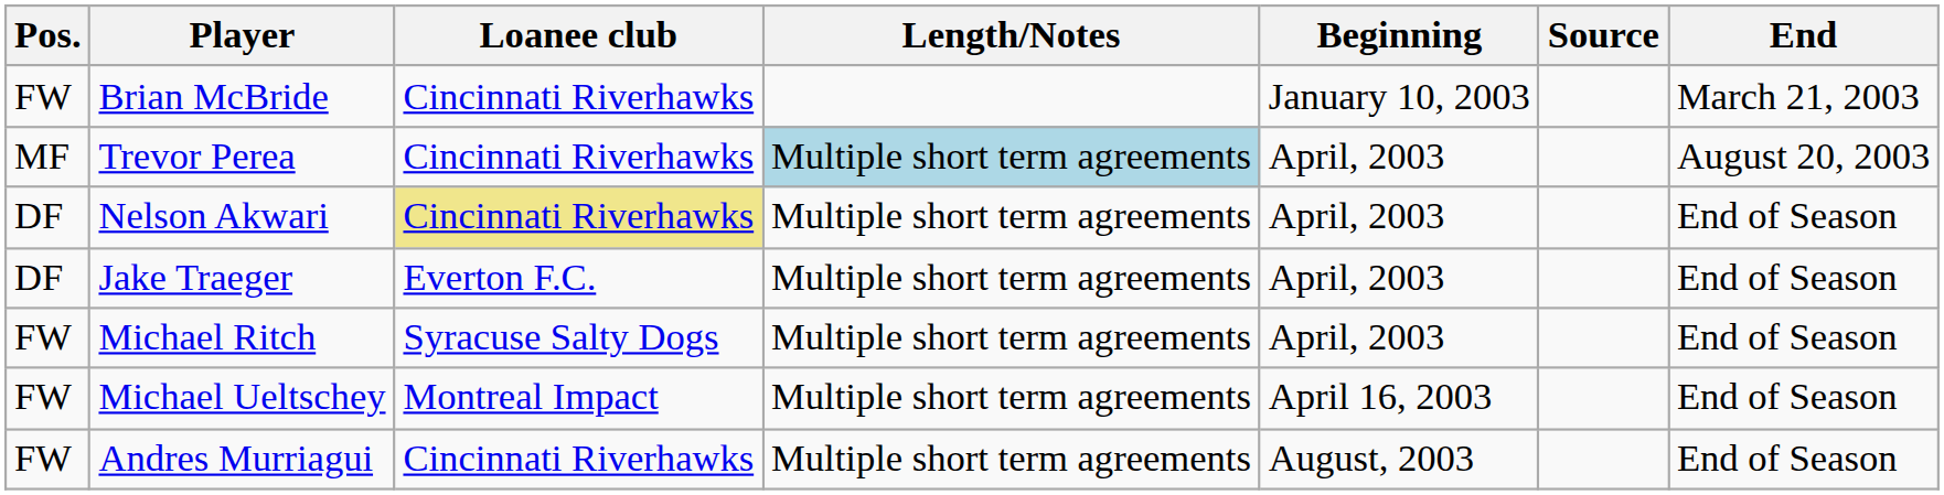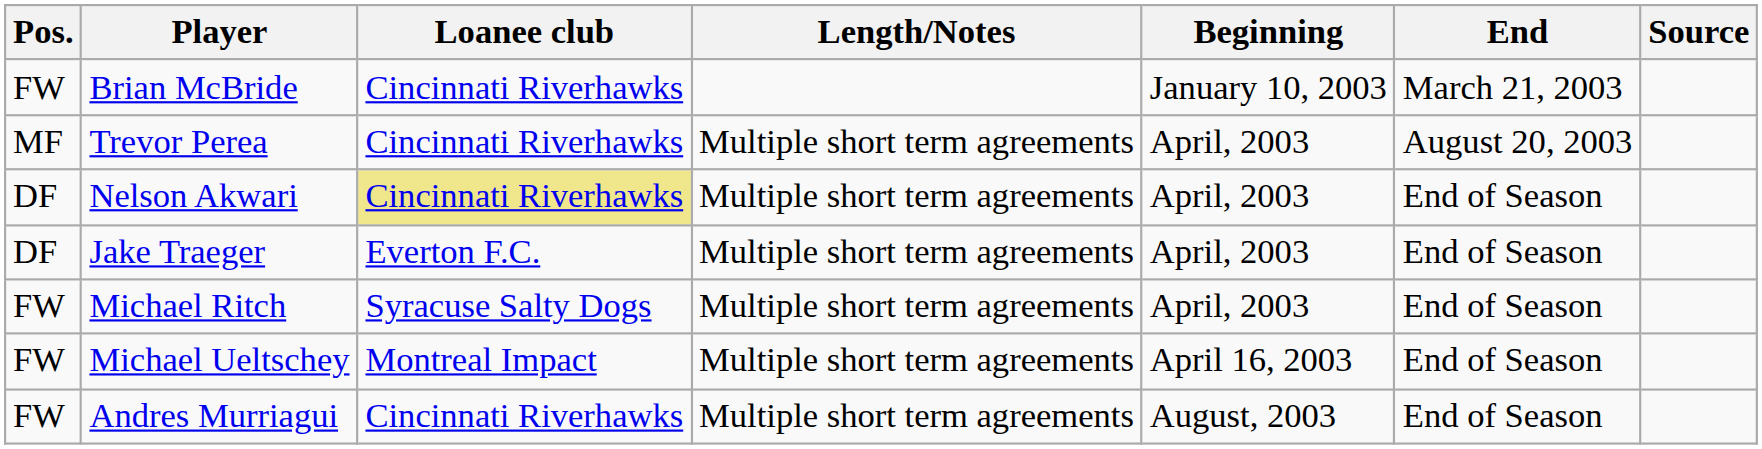columns swapped: End <-> Source
Trevor Perea | Length/Notes: lightblue background -> no background
